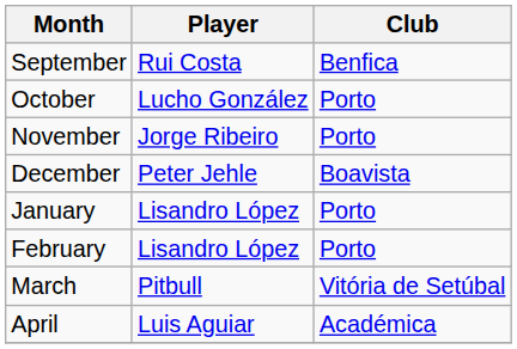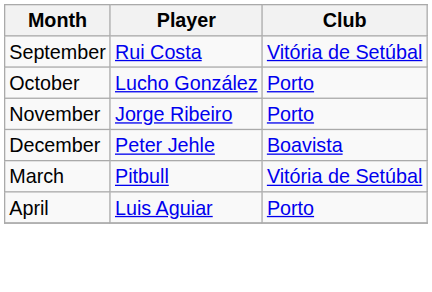September | Club: Benfica -> Vitória de Setúbal
- row: January | Lisandro López | Porto
- row: February | Lisandro López | Porto
April | Club: Académica -> Porto
